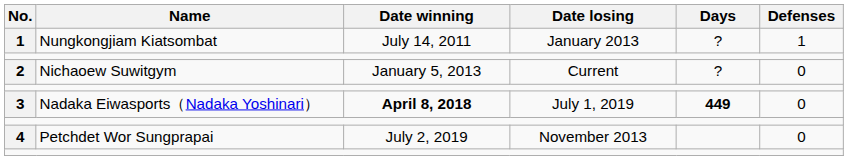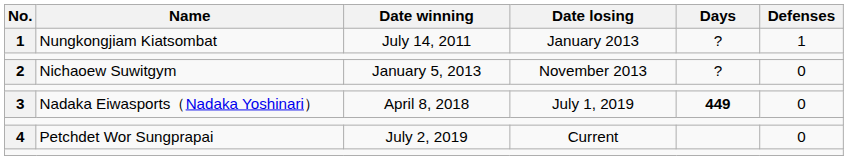2 | Date losing: Current -> November 2013
3 | Date winning: bold -> normal
4 | Date losing: November 2013 -> Current
